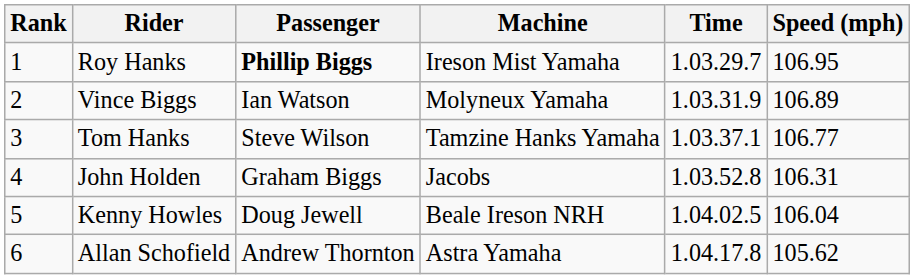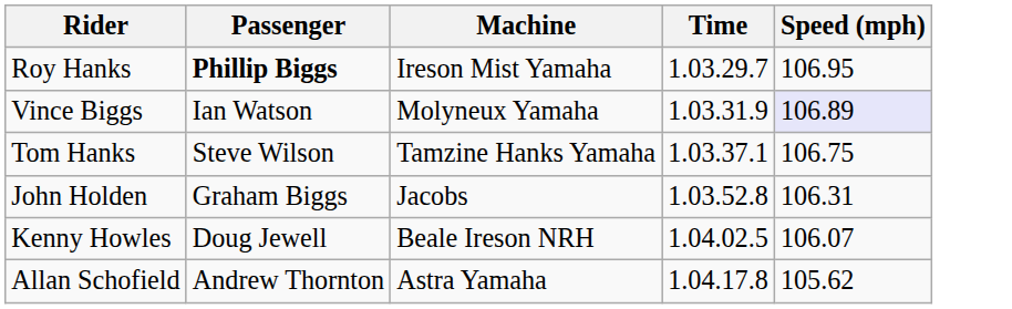- column: Rank | 1 | 2 | 3 | 4 | 5 | 6
Vince Biggs | Speed (mph): no background -> lavender background
Tom Hanks | Speed (mph): 106.77 -> 106.75
Kenny Howles | Speed (mph): 106.04 -> 106.07
